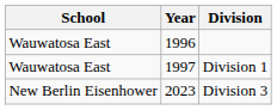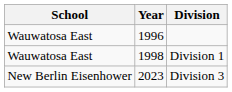Division 1 | Year: 1997 -> 1998
